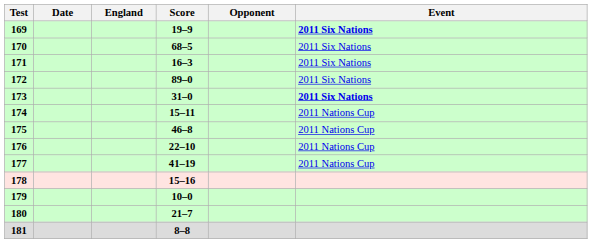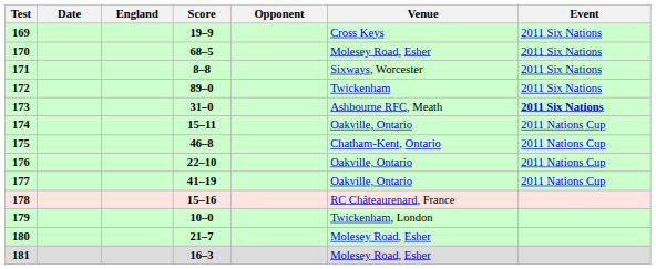+ column: Venue | Cross Keys | Molesey Road, Esher | Sixways, Worcester | Twickenham | Ashbourne RFC, Meath | Oakville, Ontario | Chatham-Kent, Ontario | Oakville, Ontario | Oakville, Ontario | RC Châteaurenard, France | Twickenham, London | Molesey Road, Esher | Molesey Road, Esher
169 | Event: bold -> normal
171 | Score: 16–3 -> 8–8
181 | Score: 8–8 -> 16–3
